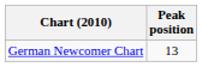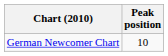German Newcomer Chart | Peak position: 13 -> 10
